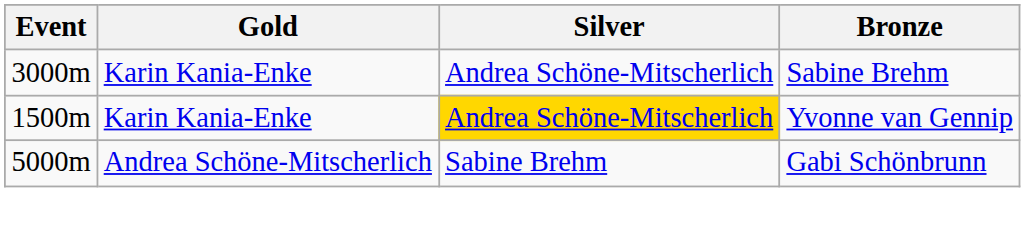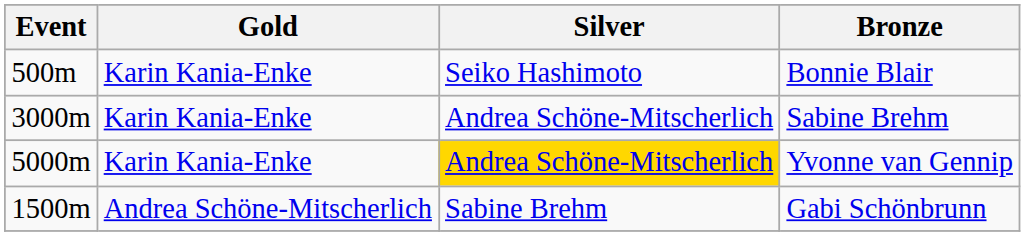+ row: 500m | Karin Kania-Enke | Seiko Hashimoto | Bonnie Blair
Yvonne van Gennip | Event: 1500m -> 5000m
Gabi Schönbrunn | Event: 5000m -> 1500m
